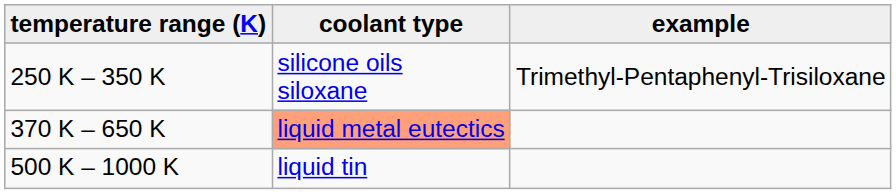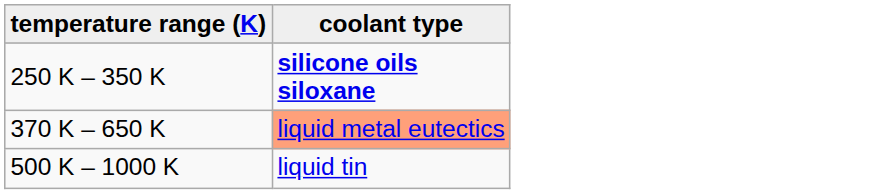- column: example | Trimethyl-Pentaphenyl-Trisiloxane
250 K – 350 K | coolant type: normal -> bold
